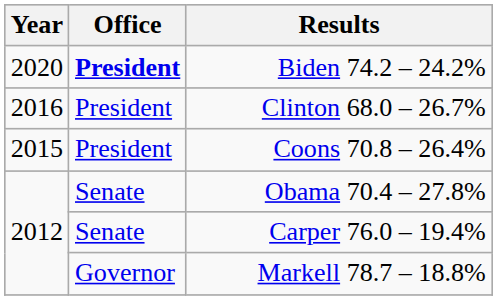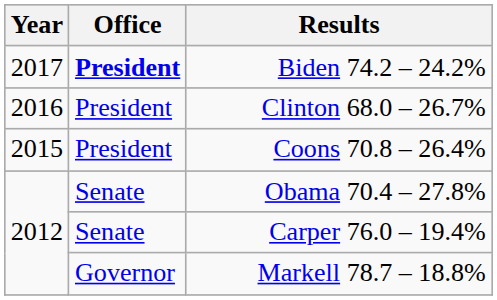Biden 74.2 – 24.2% | Year: 2020 -> 2017
